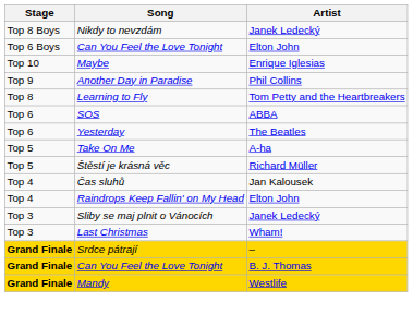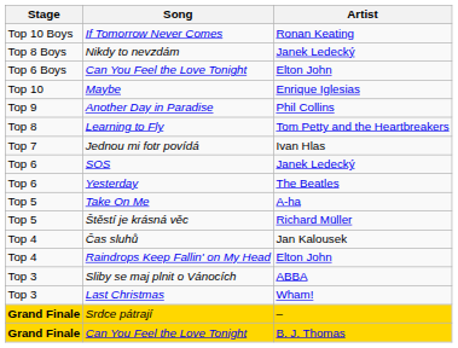+ row: Top 10 Boys | If Tomorrow Never Comes | Ronan Keating
+ row: Top 7 | Jednou mi fotr povídá | Ivan Hlas
SOS | Artist: ABBA -> Janek Ledecký
Sliby se maj plnit o Vánocích | Artist: Janek Ledecký -> ABBA
- row: Grand Finale | Mandy | Westlife
